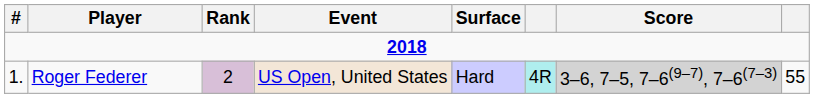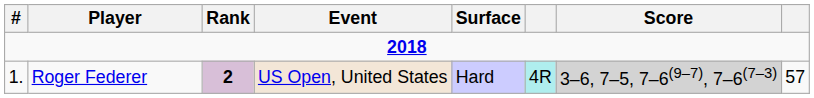Roger Federer | Rank: normal -> bold
Roger Federer | column 8: 55 -> 57
